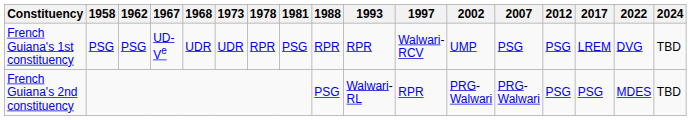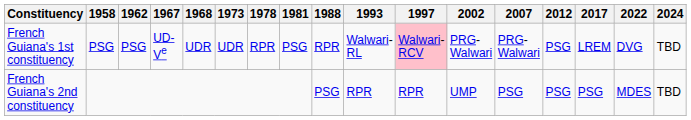French Guiana's 1st constituency | 1993: RPR -> Walwari-RL
French Guiana's 1st constituency | 1997: no background -> pink background
French Guiana's 1st constituency | 2002: UMP -> PRG-Walwari
French Guiana's 1st constituency | 2007: PSG -> PRG-Walwari
French Guiana's 2nd constituency | 1993: Walwari-RL -> RPR
French Guiana's 2nd constituency | 2002: PRG-Walwari -> UMP
French Guiana's 2nd constituency | 2007: PRG-Walwari -> PSG
